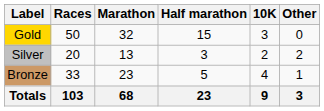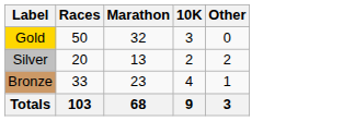- column: Half marathon | 15 | 3 | 5 | 23
